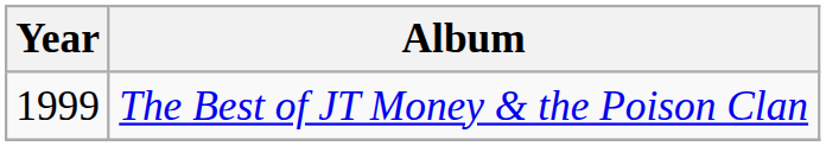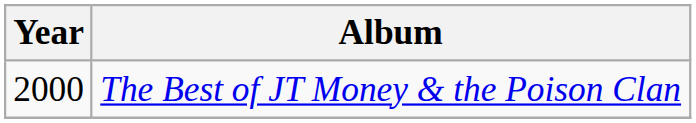The Best of JT Money & the Poison Clan | Year: 1999 -> 2000
